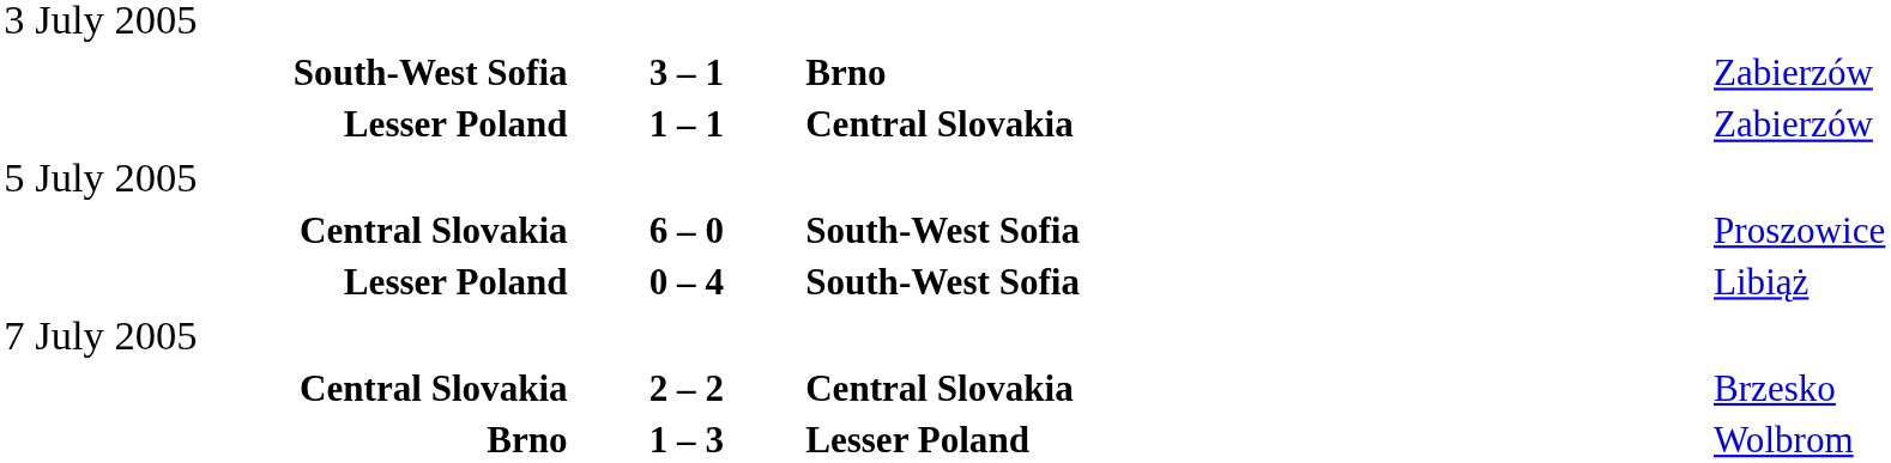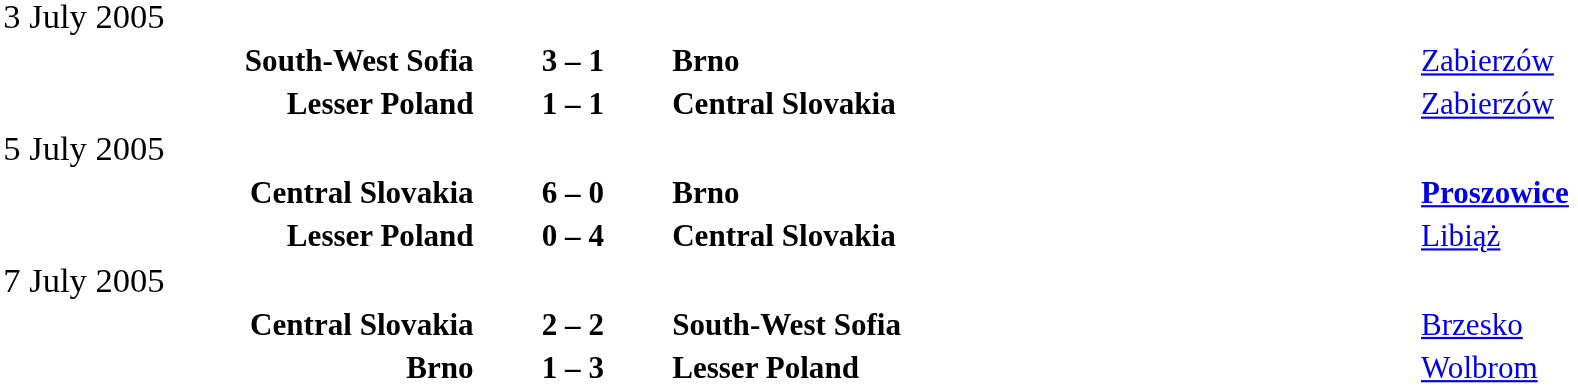Central Slovakia / 6 – 0 | column 3: South-West Sofia -> Brno
Central Slovakia / 6 – 0 | column 4: normal -> bold
Lesser Poland / 0 – 4 | column 3: South-West Sofia -> Central Slovakia
Central Slovakia / 2 – 2 | column 3: Central Slovakia -> South-West Sofia
